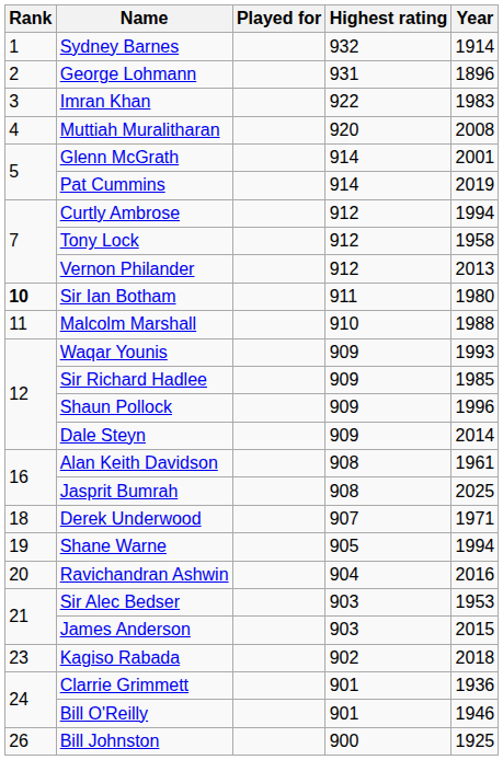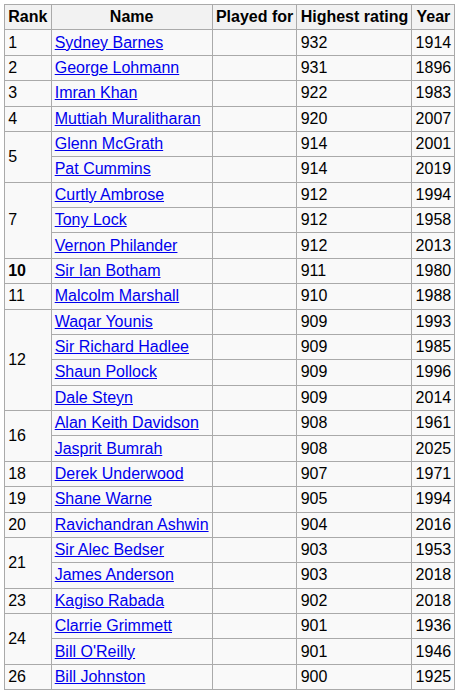Muttiah Muralitharan | Year: 2008 -> 2007
James Anderson | Year: 2015 -> 2018
